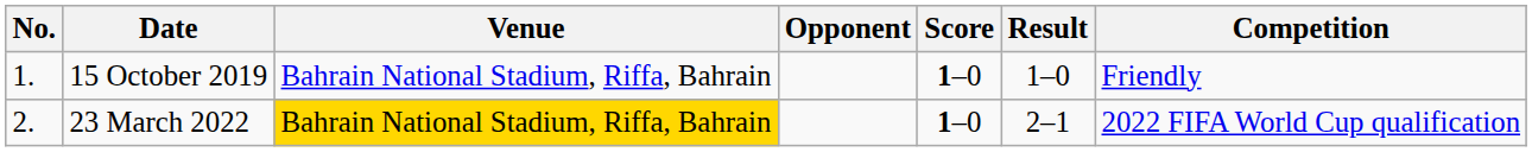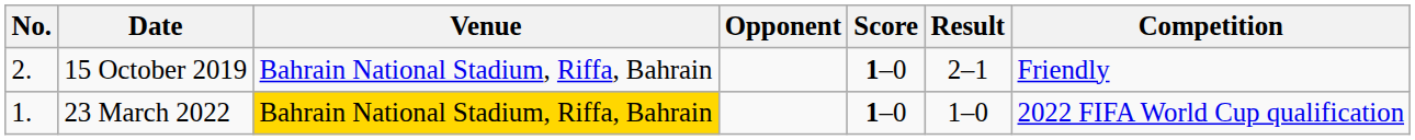15 October 2019 | No.: 1. -> 2.
15 October 2019 | Result: 1–0 -> 2–1
23 March 2022 | No.: 2. -> 1.
23 March 2022 | Result: 2–1 -> 1–0
